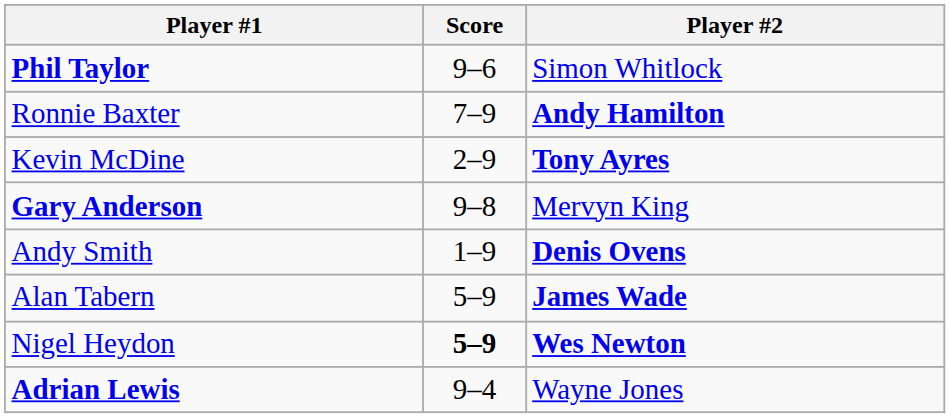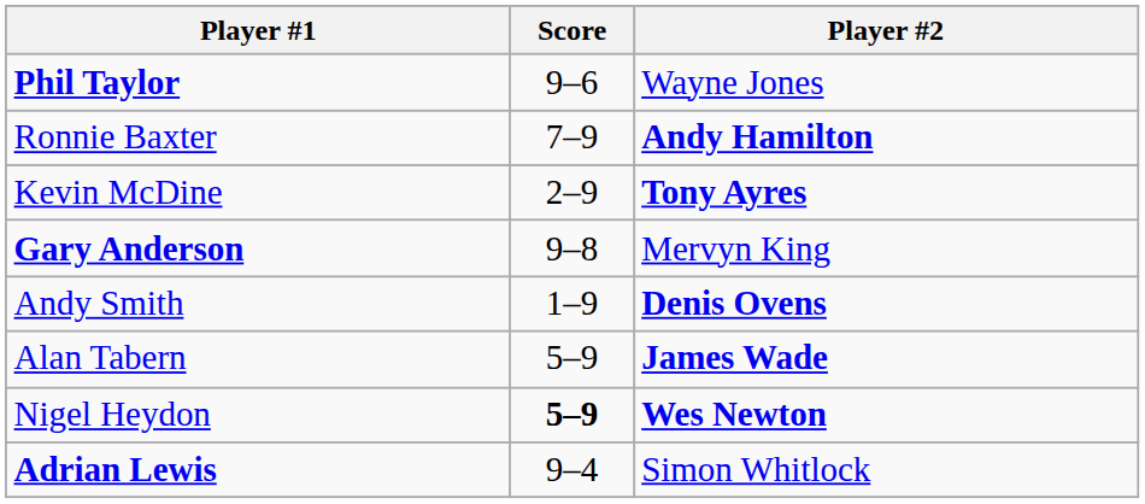Phil Taylor | Player #2: Simon Whitlock -> Wayne Jones
Adrian Lewis | Player #2: Wayne Jones -> Simon Whitlock
